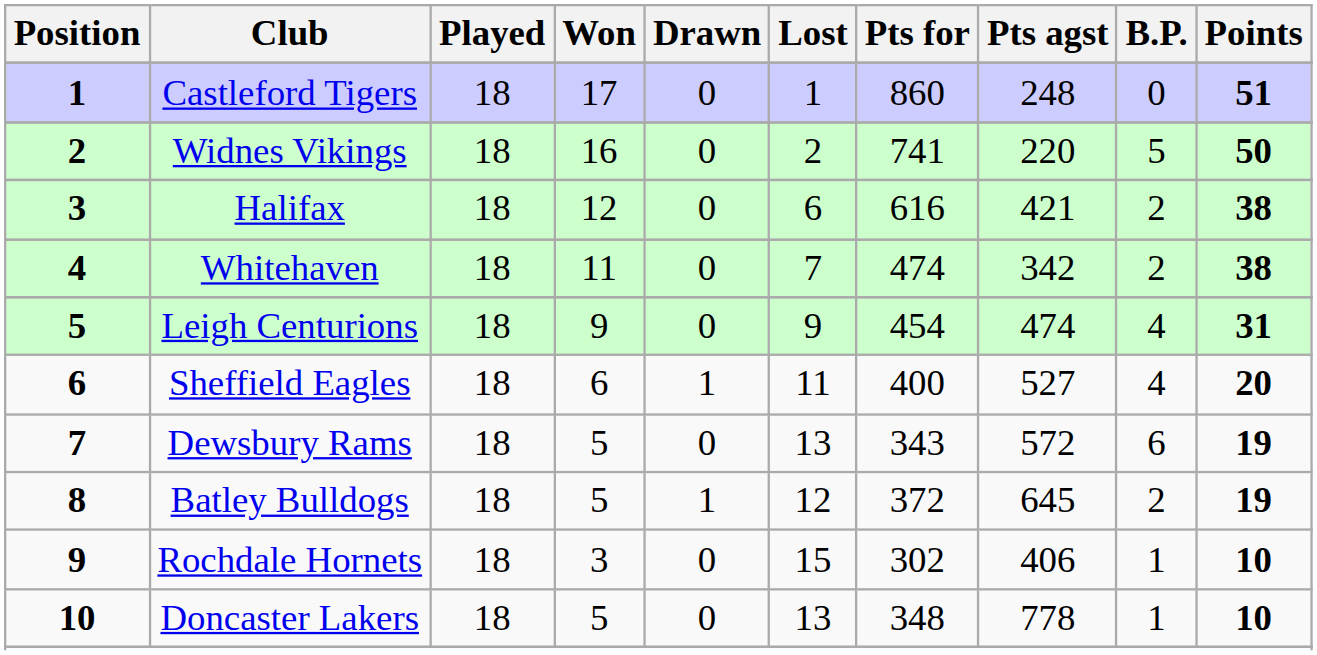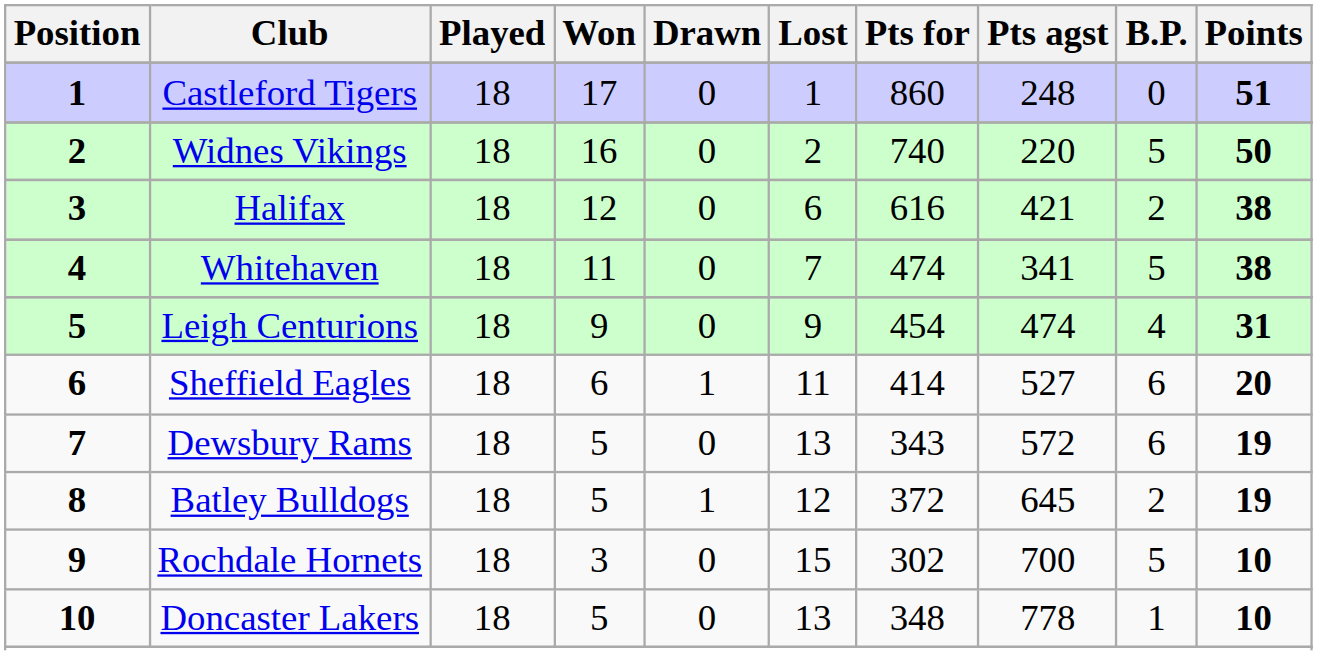Widnes Vikings | Pts for: 741 -> 740
Whitehaven | Pts agst: 342 -> 341
Whitehaven | B.P.: 2 -> 5
Sheffield Eagles | Pts for: 400 -> 414
Sheffield Eagles | B.P.: 4 -> 6
Rochdale Hornets | Pts agst: 406 -> 700
Rochdale Hornets | B.P.: 1 -> 5
